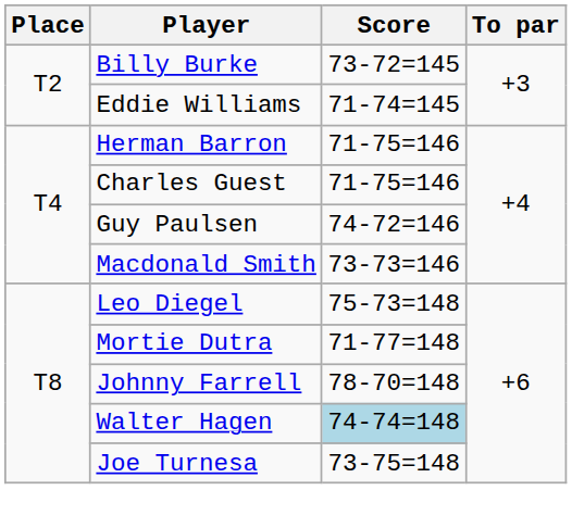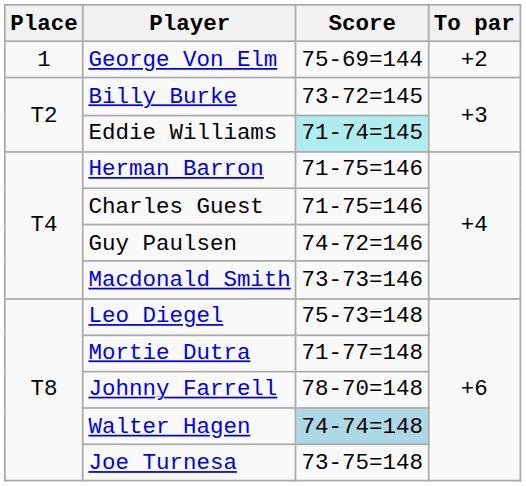+ row: 1 | George Von Elm | 75-69=144 | +2
Eddie Williams | Score: no background -> paleturquoise background
